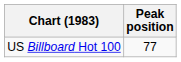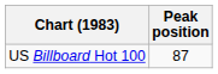US Billboard Hot 100 | Peak position: 77 -> 87
